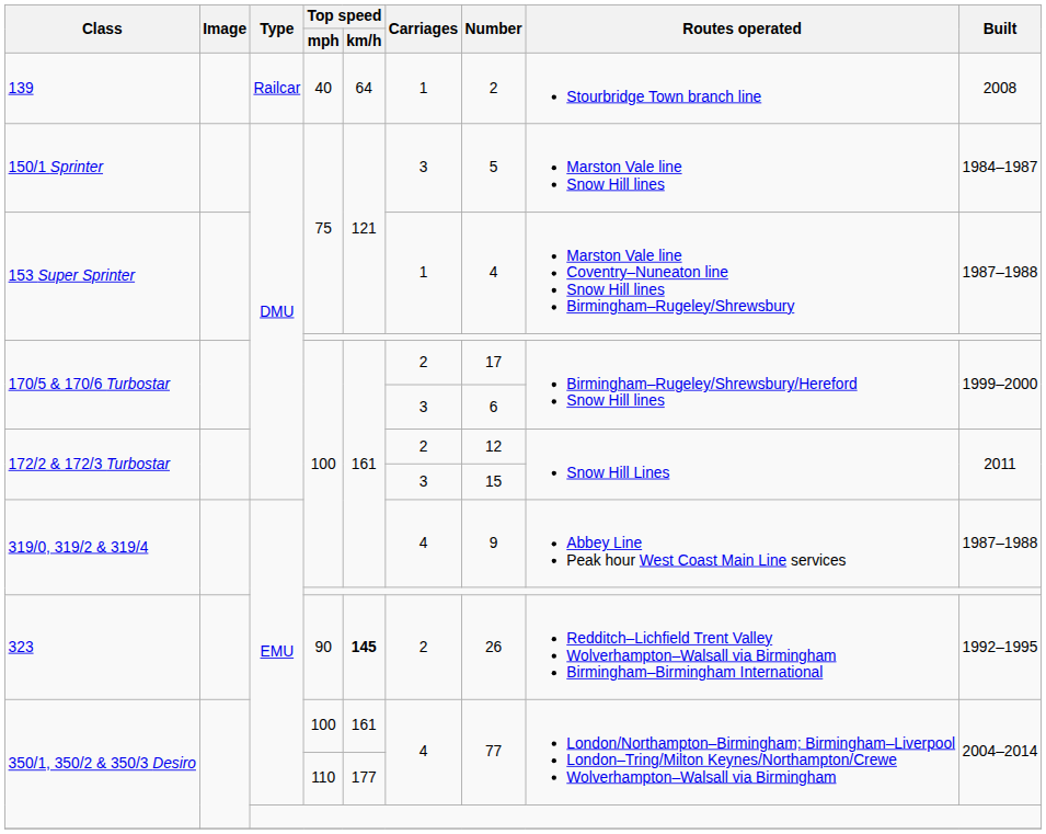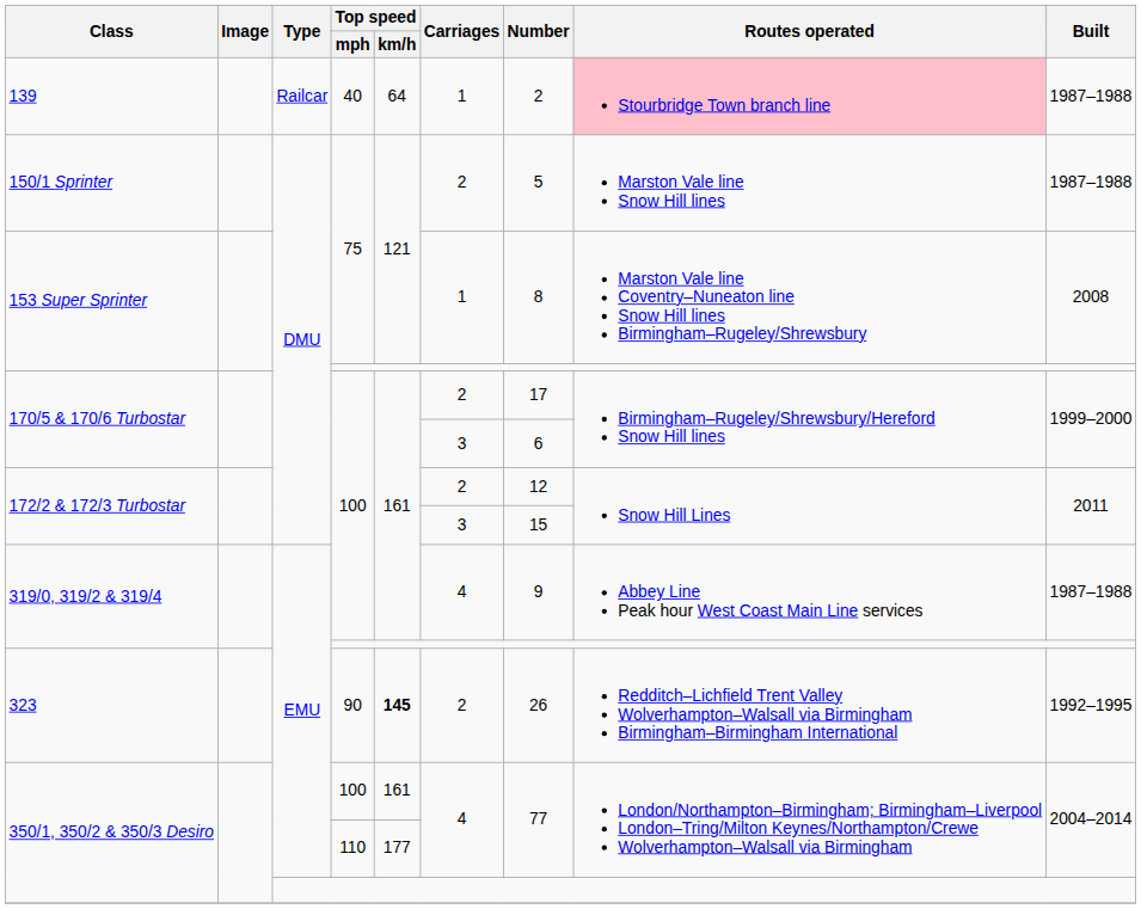139 | Routes operated: no background -> pink background
139 | Built: 2008 -> 1987–1988
150/1 Sprinter | Carriages: 3 -> 2
150/1 Sprinter | Built: 1984–1987 -> 1987–1988
153 Super Sprinter / 75 | Number: 4 -> 8
153 Super Sprinter / 75 | Built: 1987–1988 -> 2008
